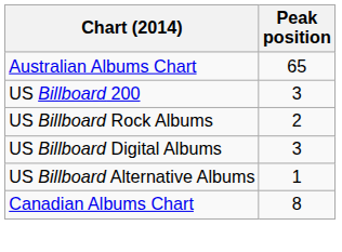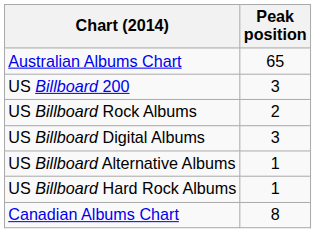+ row: US Billboard Hard Rock Albums | 1
